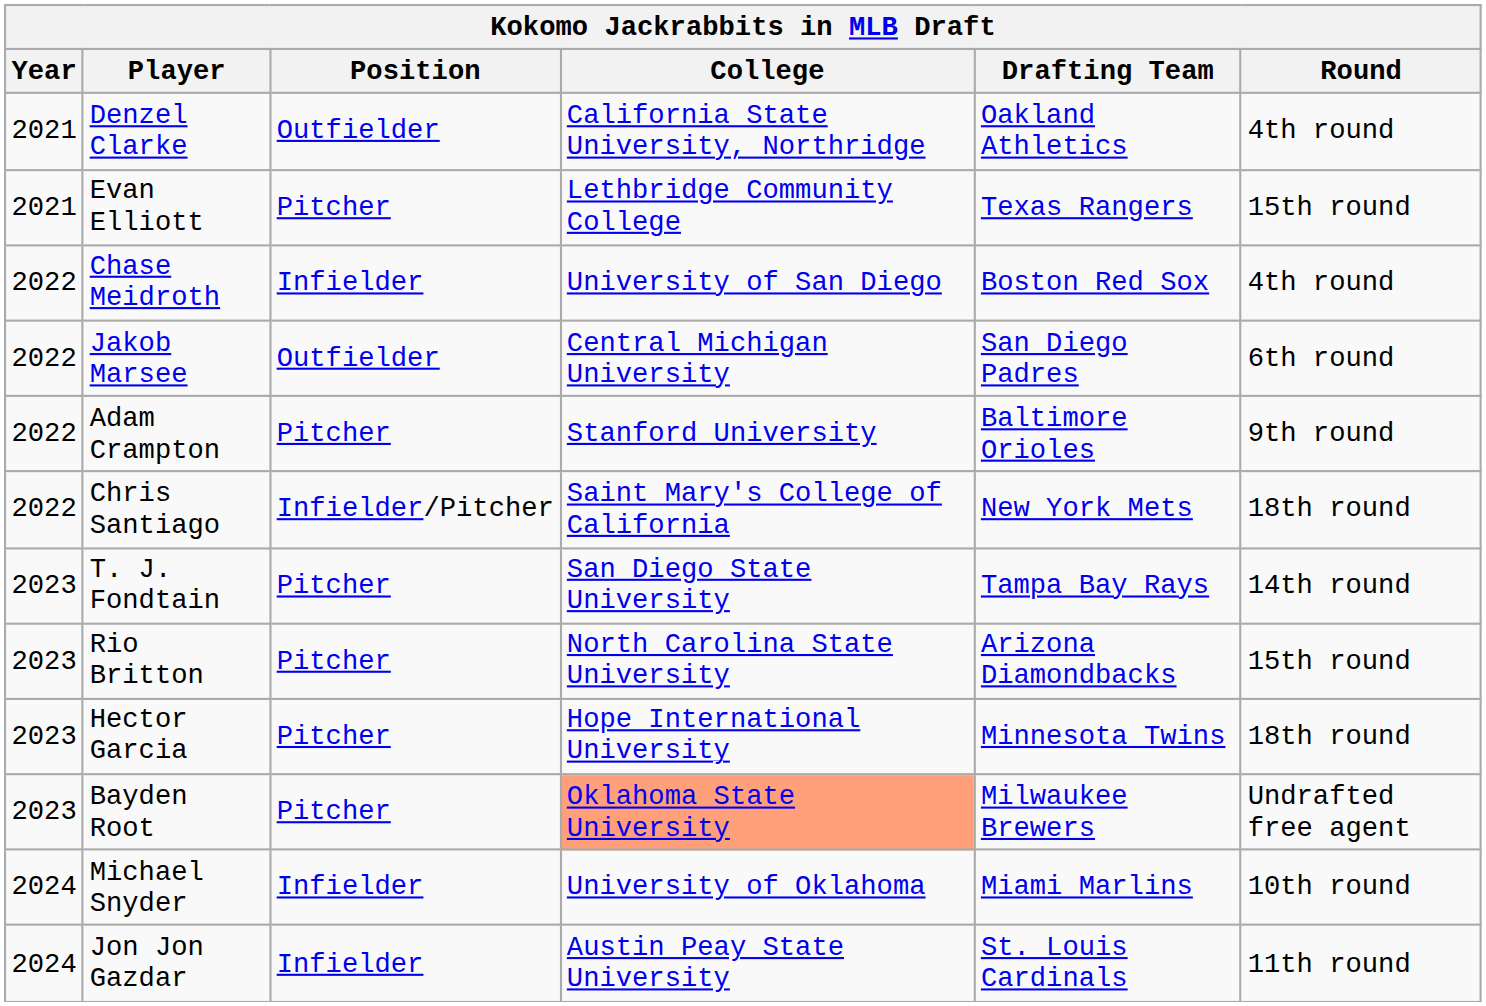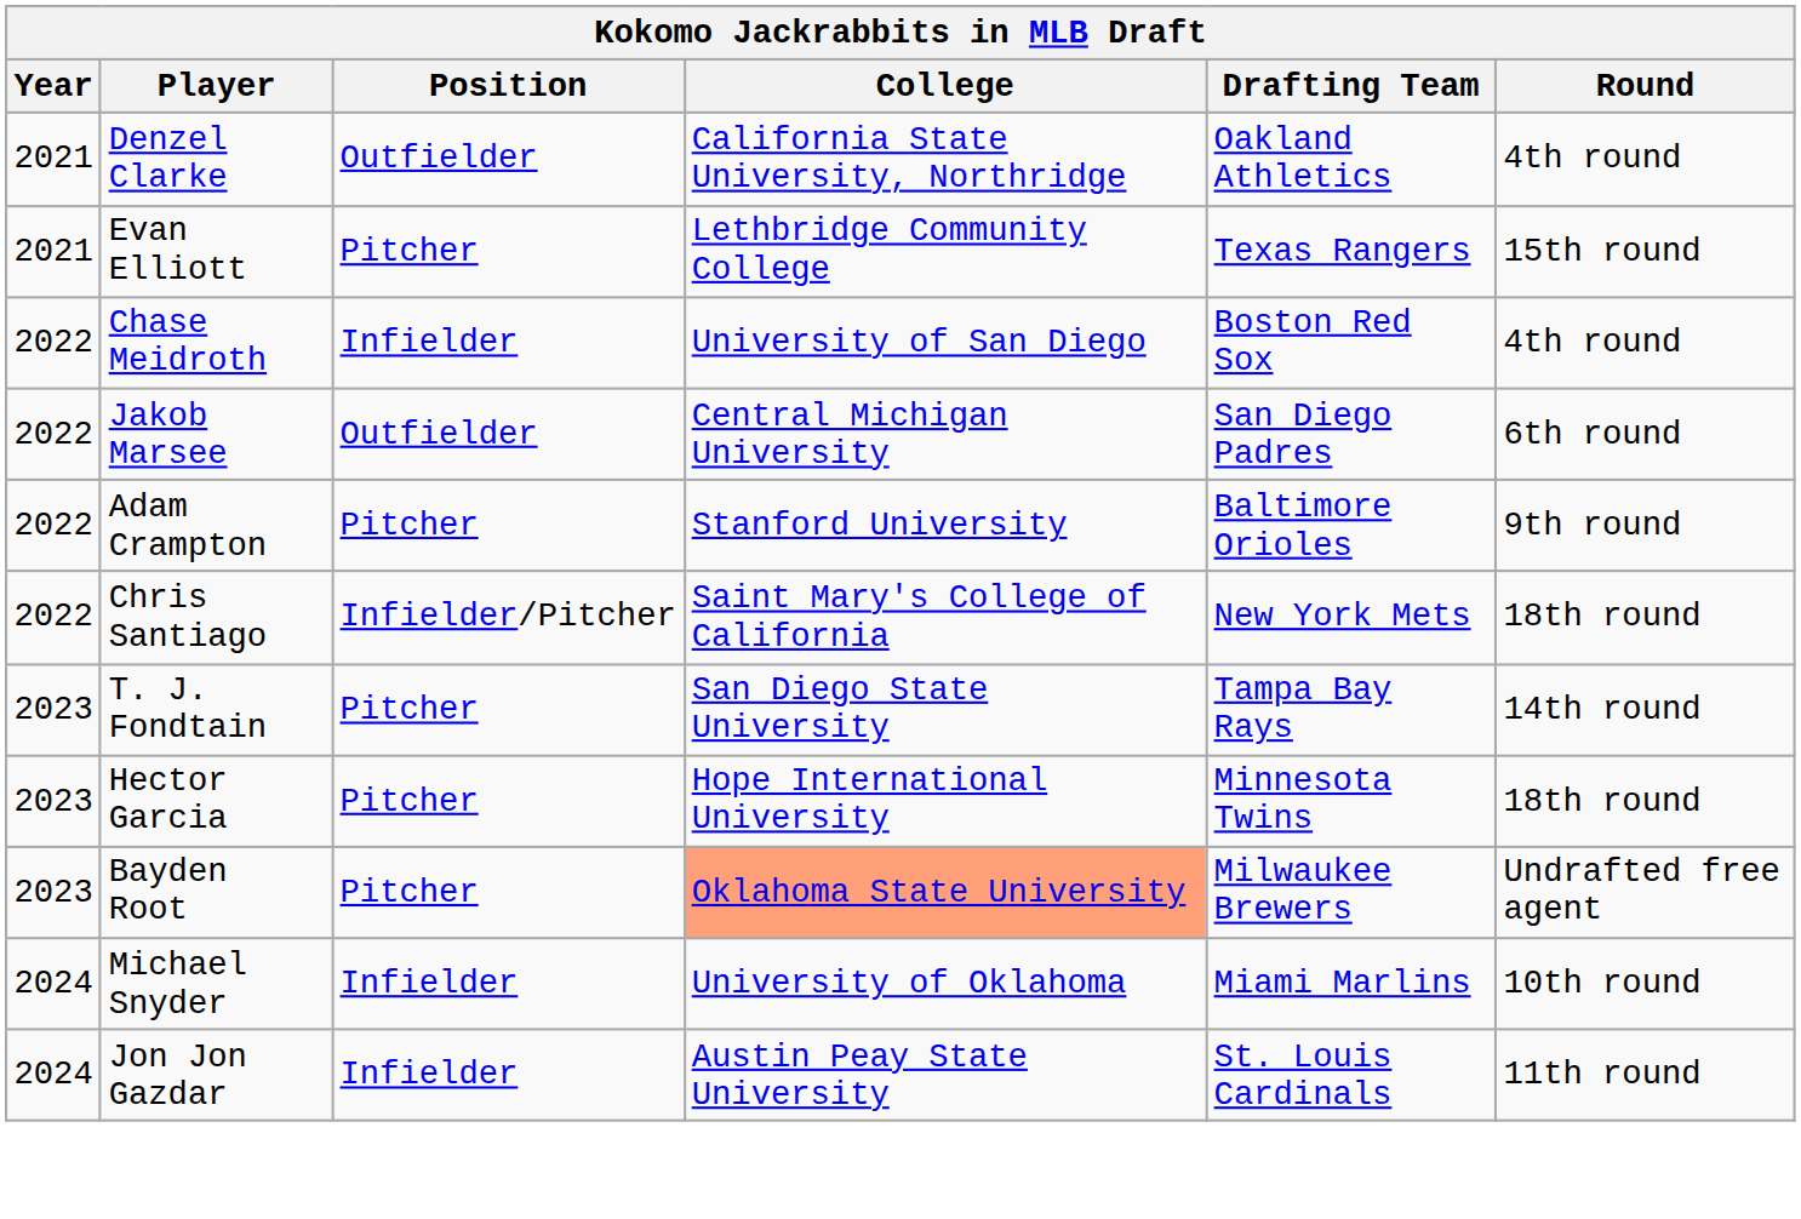- row: 2023 | Rio Britton | Pitcher | North Carolina State University | Arizona Diamondbacks | 15th round
